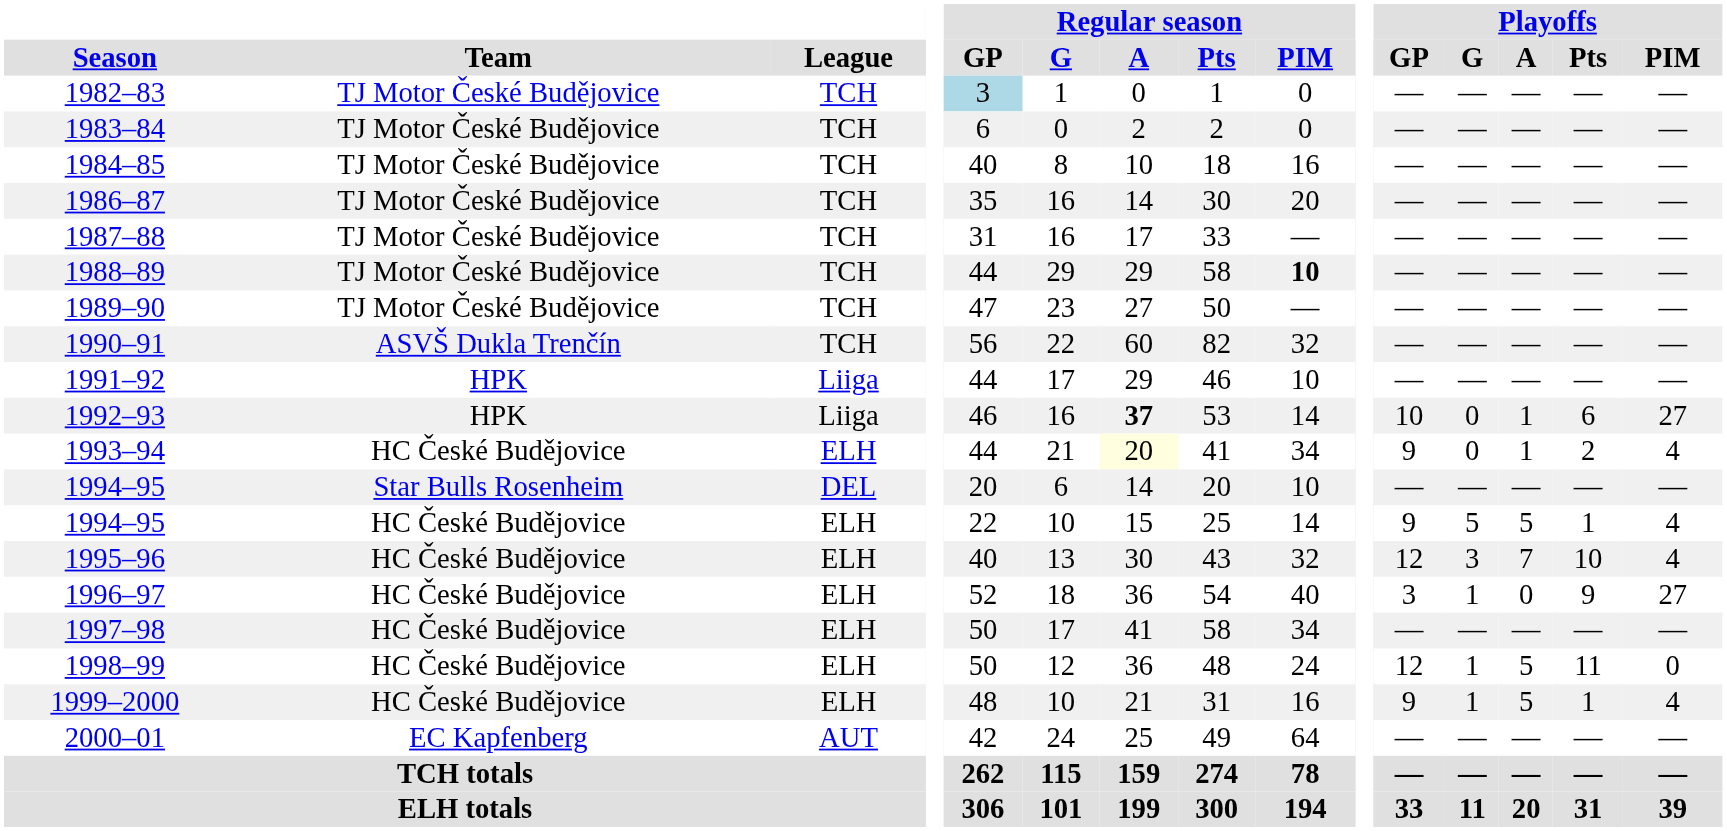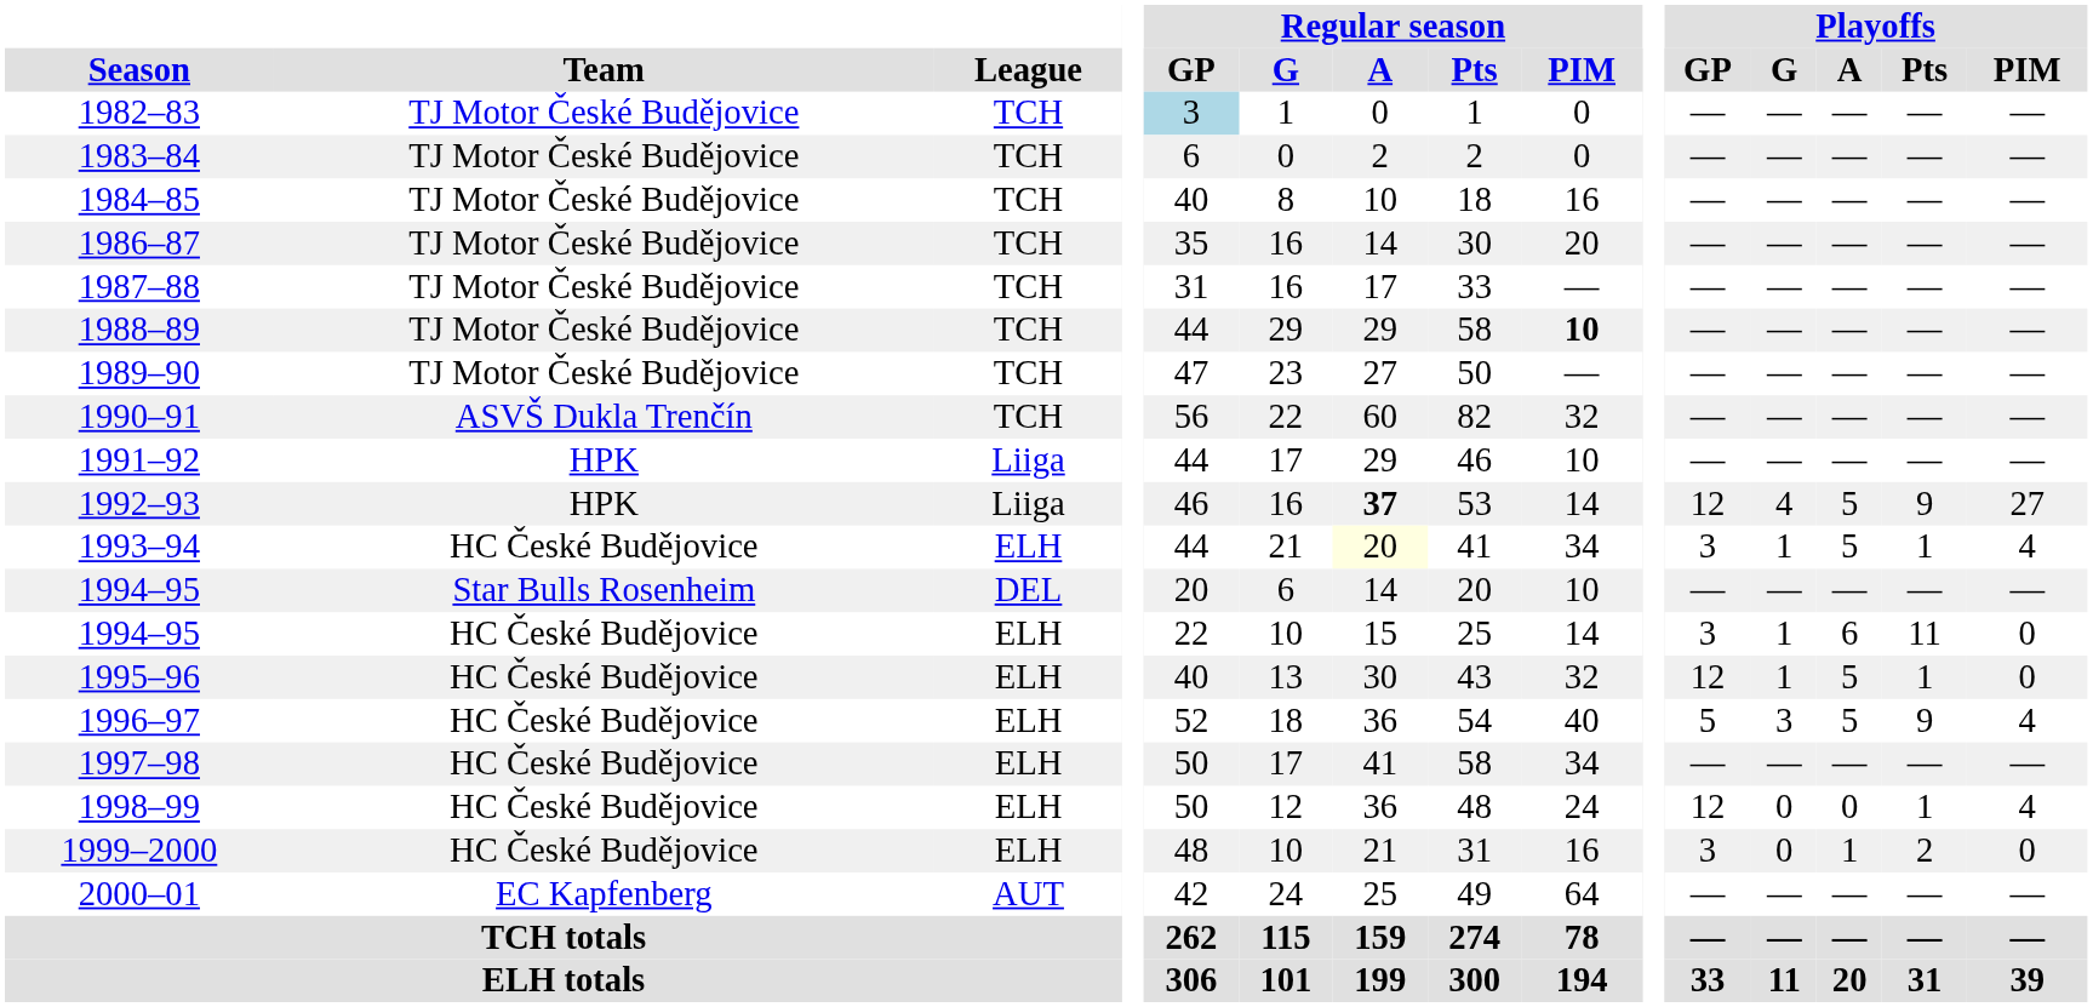1992–93 | Playoffs / GP: 10 -> 12
1992–93 | Playoffs / G: 0 -> 4
1992–93 | Playoffs / A: 1 -> 5
1992–93 | Playoffs / Pts: 6 -> 9
1993–94 | Playoffs / GP: 9 -> 3
1993–94 | Playoffs / G: 0 -> 1
1993–94 | Playoffs / A: 1 -> 5
1993–94 | Playoffs / Pts: 2 -> 1
1994–95 / HC České Budějovice | Playoffs / GP: 9 -> 3
1994–95 / HC České Budějovice | Playoffs / G: 5 -> 1
1994–95 / HC České Budějovice | Playoffs / A: 5 -> 6
1994–95 / HC České Budějovice | Playoffs / Pts: 1 -> 11
1994–95 / HC České Budějovice | Playoffs / PIM: 4 -> 0
1995–96 | Playoffs / G: 3 -> 1
1995–96 | Playoffs / A: 7 -> 5
1995–96 | Playoffs / Pts: 10 -> 1
1995–96 | Playoffs / PIM: 4 -> 0
1996–97 | Playoffs / GP: 3 -> 5
1996–97 | Playoffs / G: 1 -> 3
1996–97 | Playoffs / A: 0 -> 5
1996–97 | Playoffs / PIM: 27 -> 4
1998–99 | Playoffs / G: 1 -> 0
1998–99 | Playoffs / A: 5 -> 0
1998–99 | Playoffs / Pts: 11 -> 1
1998–99 | Playoffs / PIM: 0 -> 4
1999–2000 | Playoffs / GP: 9 -> 3
1999–2000 | Playoffs / G: 1 -> 0
1999–2000 | Playoffs / A: 5 -> 1
1999–2000 | Playoffs / Pts: 1 -> 2
1999–2000 | Playoffs / PIM: 4 -> 0
